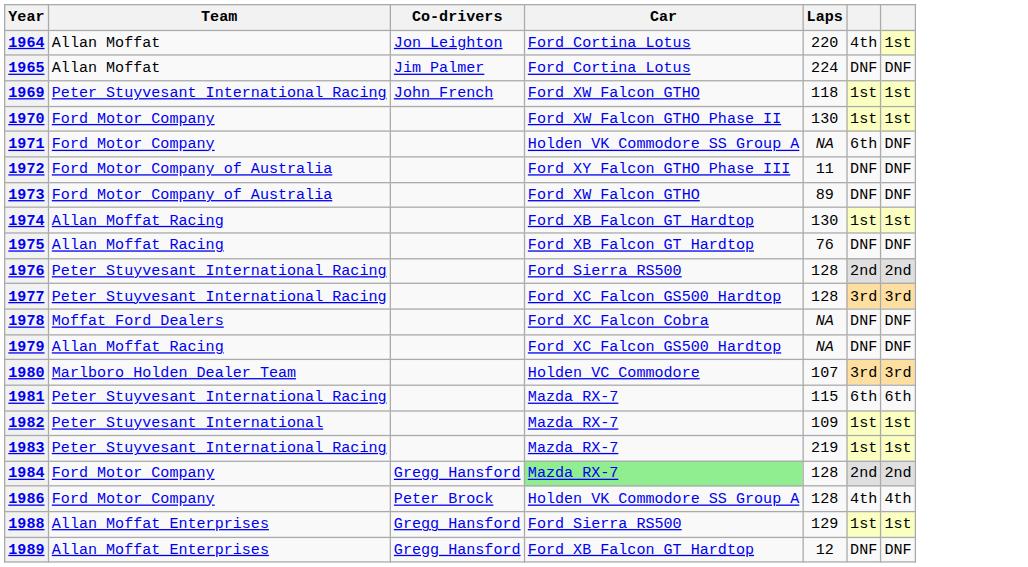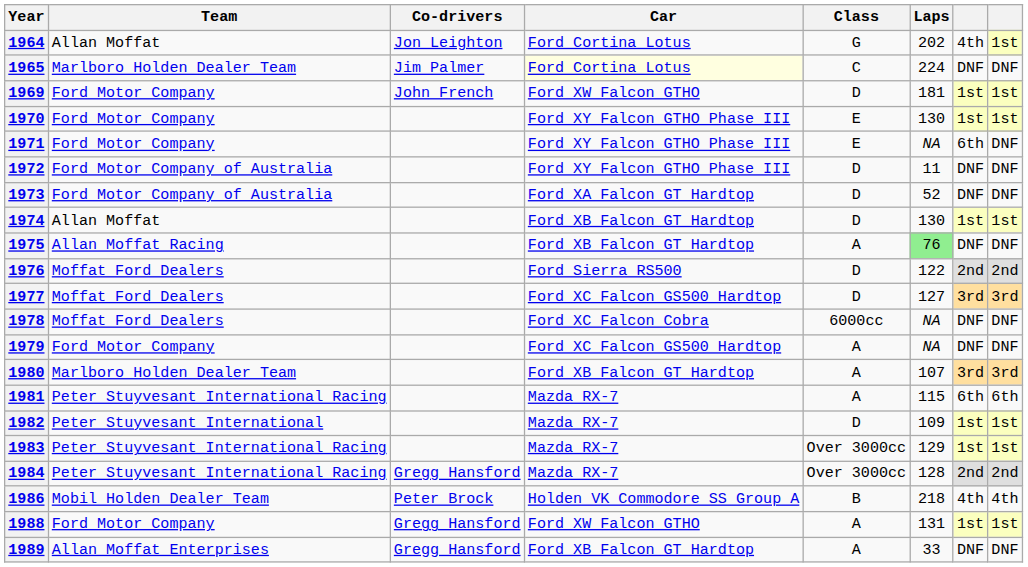+ column: Class | G | C | D | E | E | D | D | D | A | D | D | 6000cc | A | A | A | D | Over 3000cc | Over 3000cc | B | A | A
1964 | Laps: 220 -> 202
1965 | Team: Allan Moffat -> Marlboro Holden Dealer Team
1965 | Car: no background -> lightyellow background
1969 | Team: Peter Stuyvesant International Racing -> Ford Motor Company
1969 | Laps: 118 -> 181
1970 | Car: Ford XW Falcon GTHO Phase II -> Ford XY Falcon GTHO Phase III
1971 | Car: Holden VK Commodore SS Group A -> Ford XY Falcon GTHO Phase III
1973 | Car: Ford XW Falcon GTHO -> Ford XA Falcon GT Hardtop
1973 | Laps: 89 -> 52
1974 | Team: Allan Moffat Racing -> Allan Moffat
1975 | Laps: no background -> lightgreen background
1976 | Team: Peter Stuyvesant International Racing -> Moffat Ford Dealers
1976 | Laps: 128 -> 122
1977 | Team: Peter Stuyvesant International Racing -> Moffat Ford Dealers
1977 | Laps: 128 -> 127
1979 | Team: Allan Moffat Racing -> Ford Motor Company
1980 | Car: Holden VC Commodore -> Ford XB Falcon GT Hardtop
1983 | Laps: 219 -> 129
1984 | Team: Ford Motor Company -> Peter Stuyvesant International Racing
1984 | Car: lightgreen background -> no background
1986 | Team: Ford Motor Company -> Mobil Holden Dealer Team
1986 | Laps: 128 -> 218
1988 | Team: Allan Moffat Enterprises -> Ford Motor Company
1988 | Car: Ford Sierra RS500 -> Ford XW Falcon GTHO
1988 | Laps: 129 -> 131
1989 | Laps: 12 -> 33
